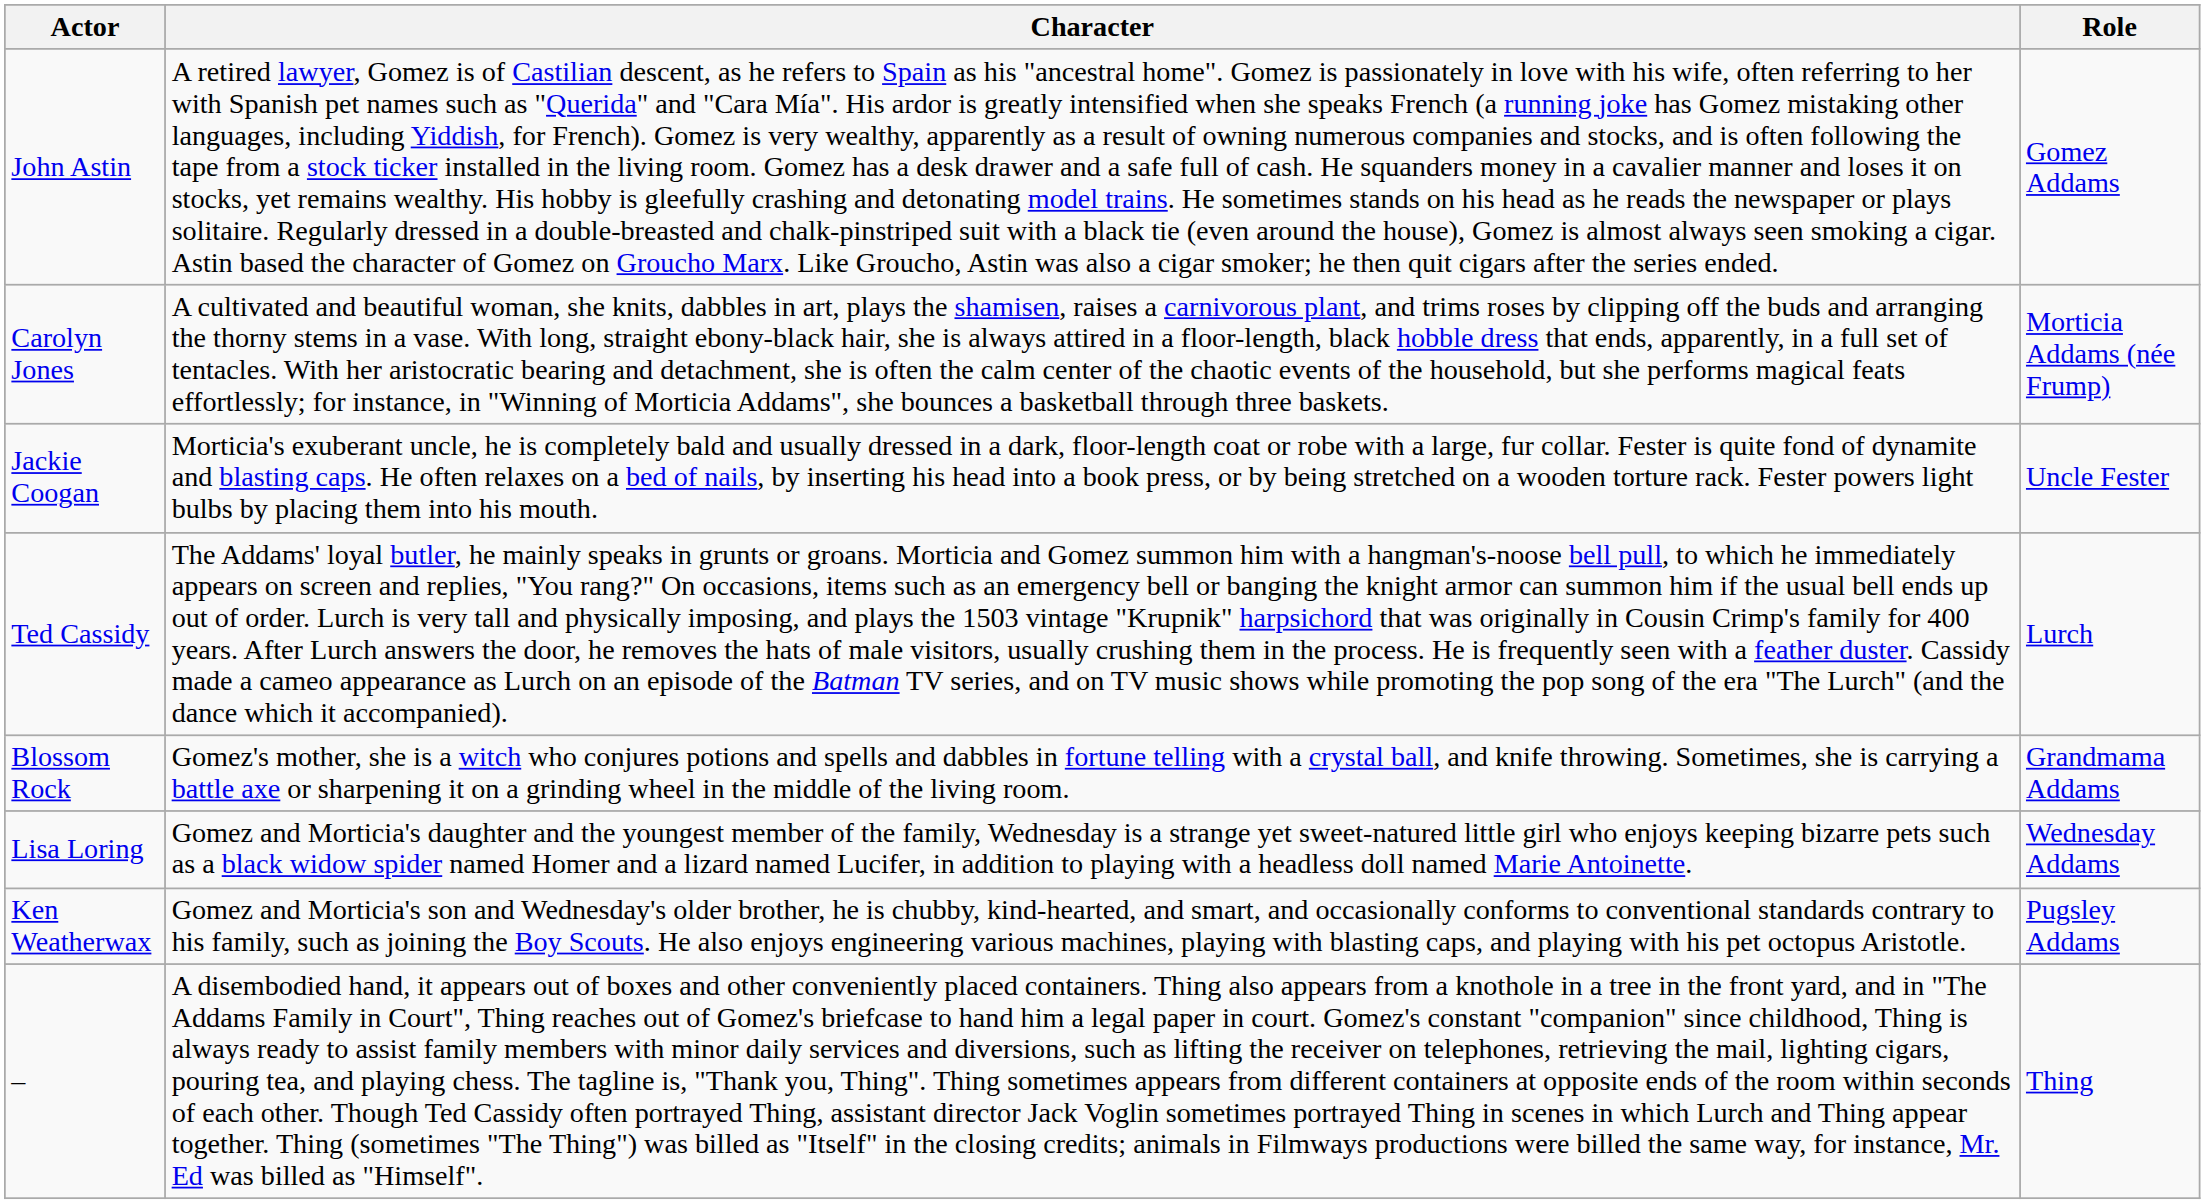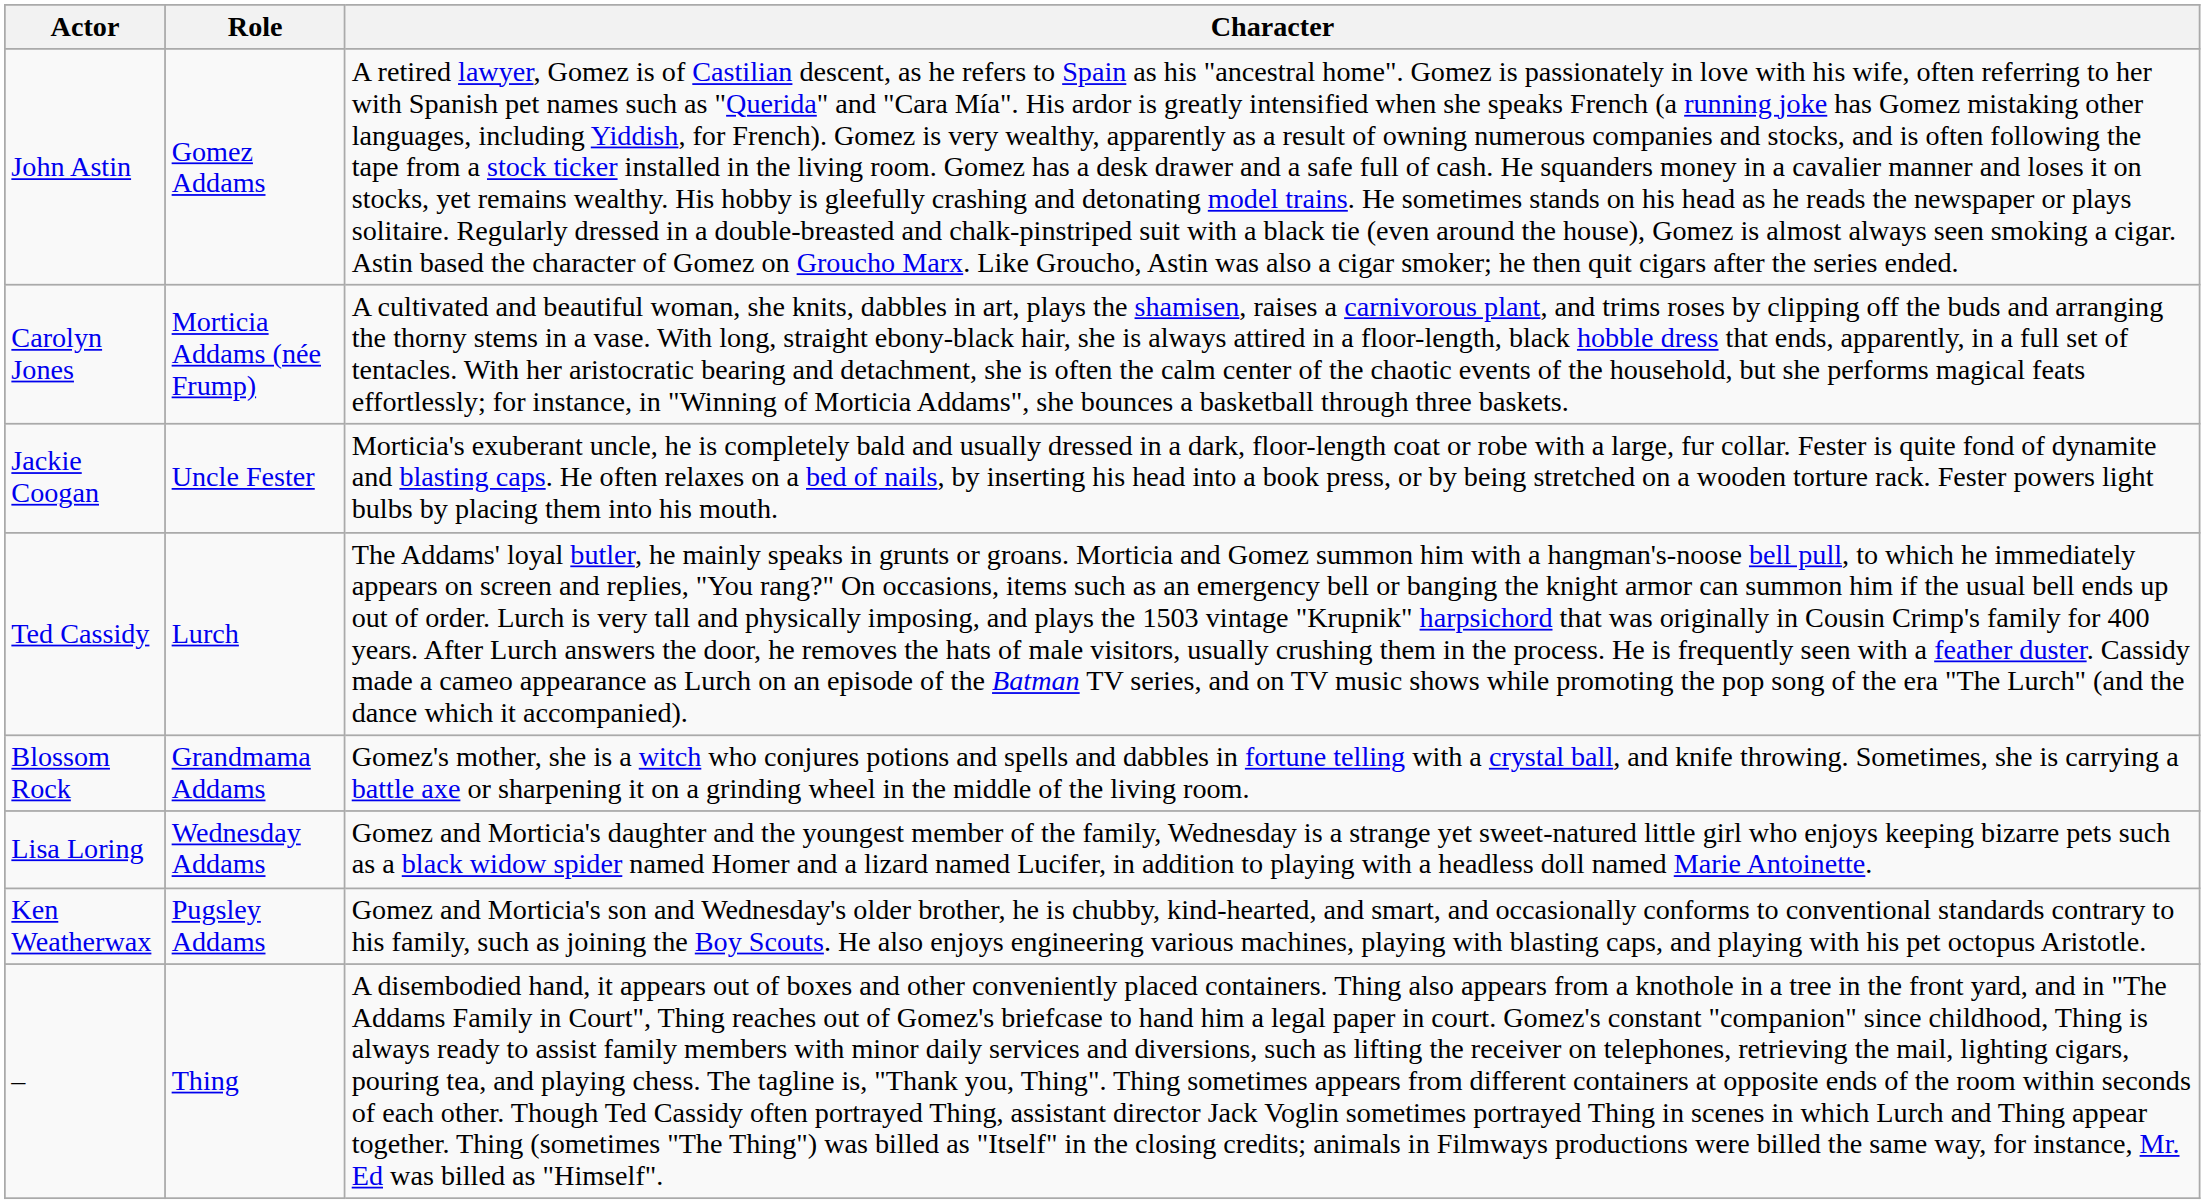columns swapped: Role <-> Character
